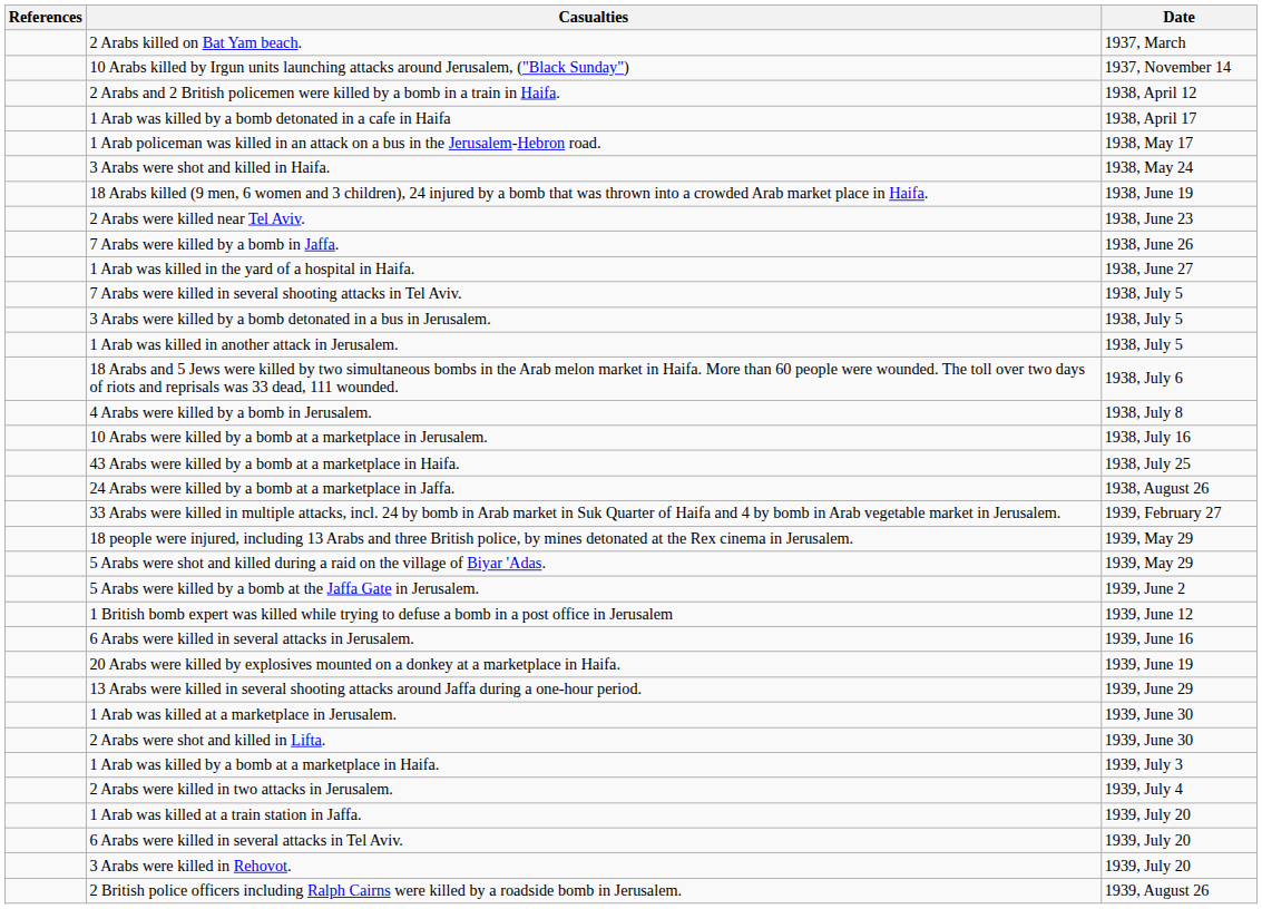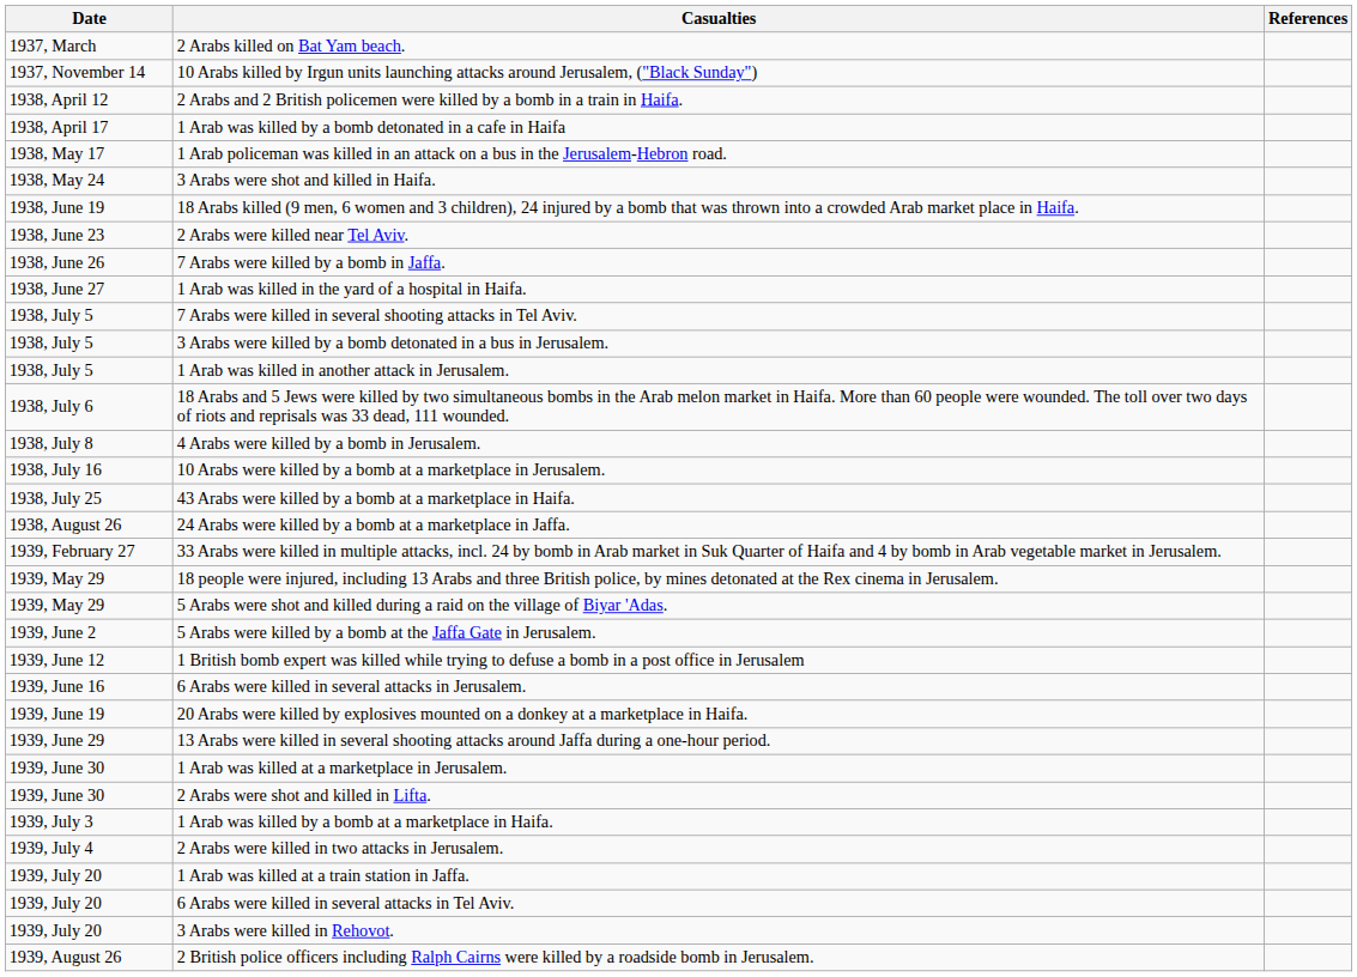columns swapped: Date <-> References
